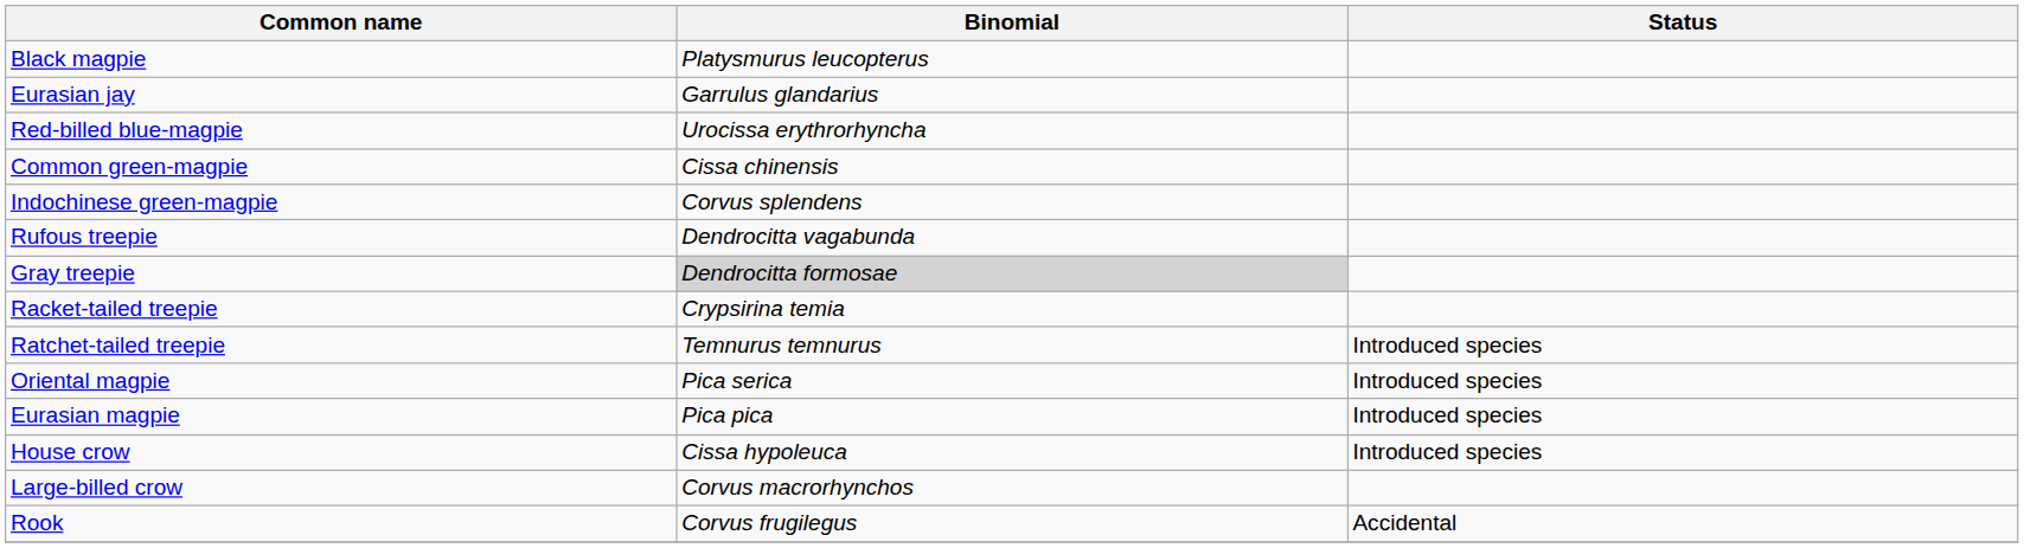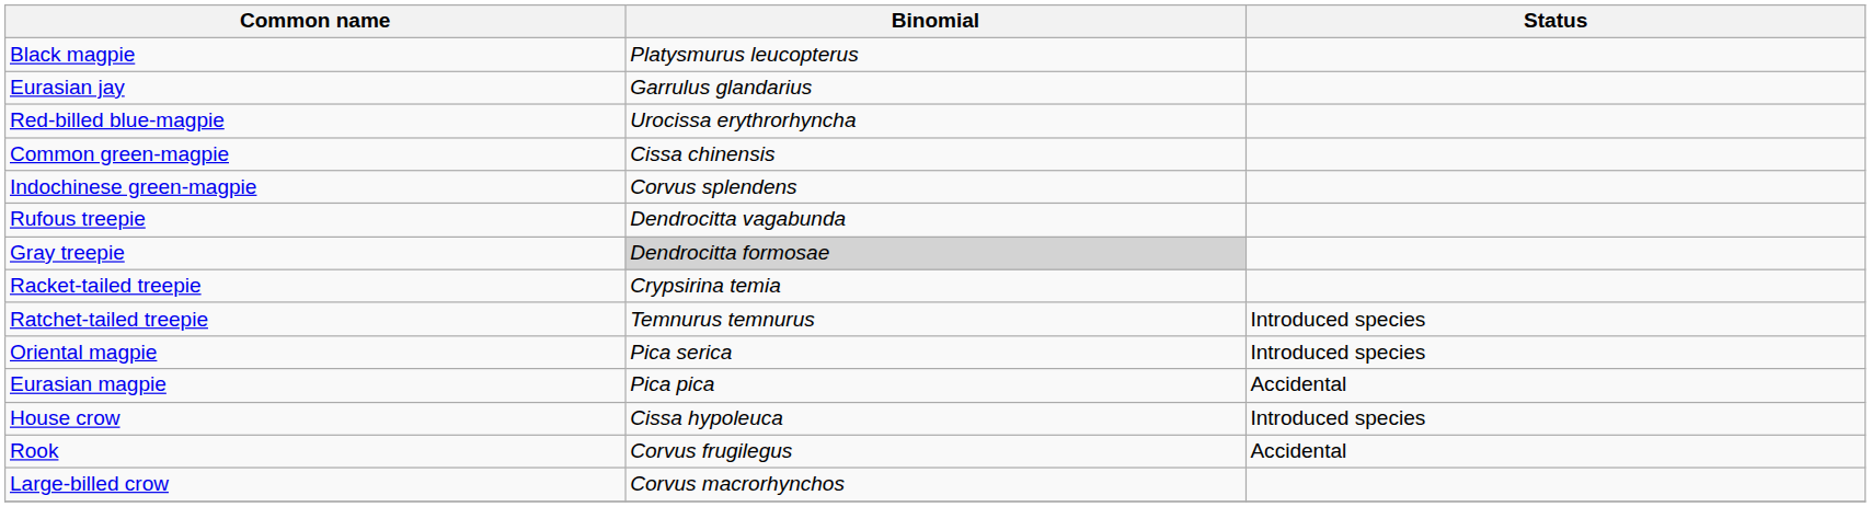Eurasian magpie | Status: Introduced species -> Accidental
rows swapped: Rook <-> Large-billed crow
